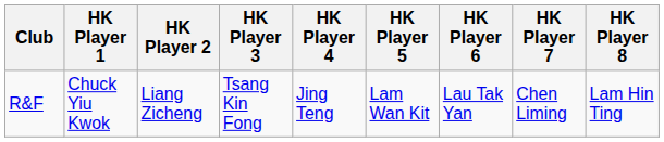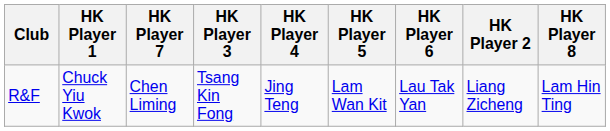columns swapped: HK Player 2 <-> HK Player 7
